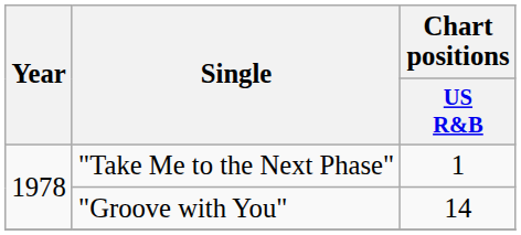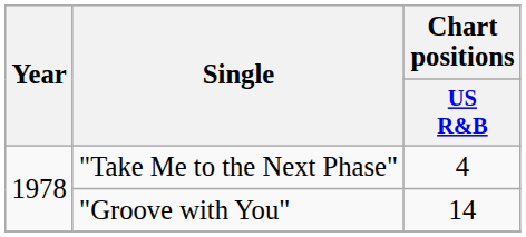"Take Me to the Next Phase" | Chart positions / US R&B: 1 -> 4
